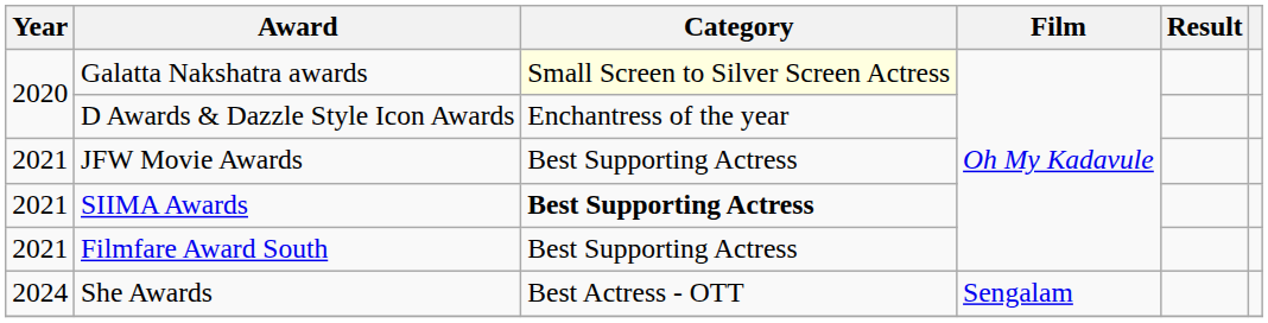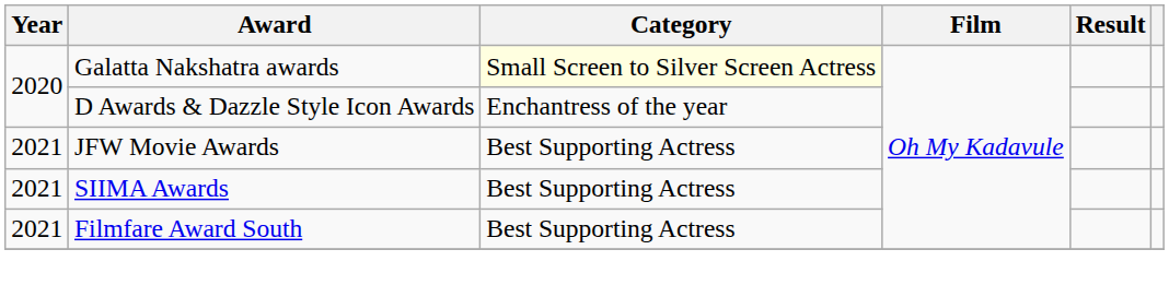SIIMA Awards | Category: bold -> normal
- row: 2024 | She Awards | Best Actress - OTT | Sengalam
